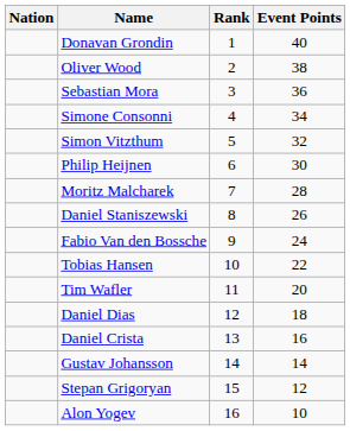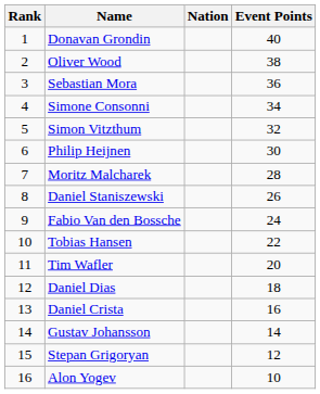columns swapped: Rank <-> Nation
